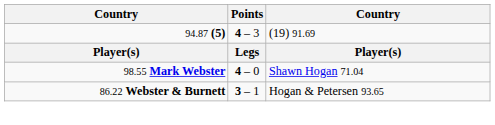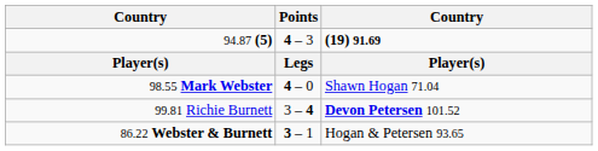94.87 (5) | column 3: normal -> bold
+ row: 99.81 Richie Burnett | 3 – 4 | Devon Petersen 101.52
